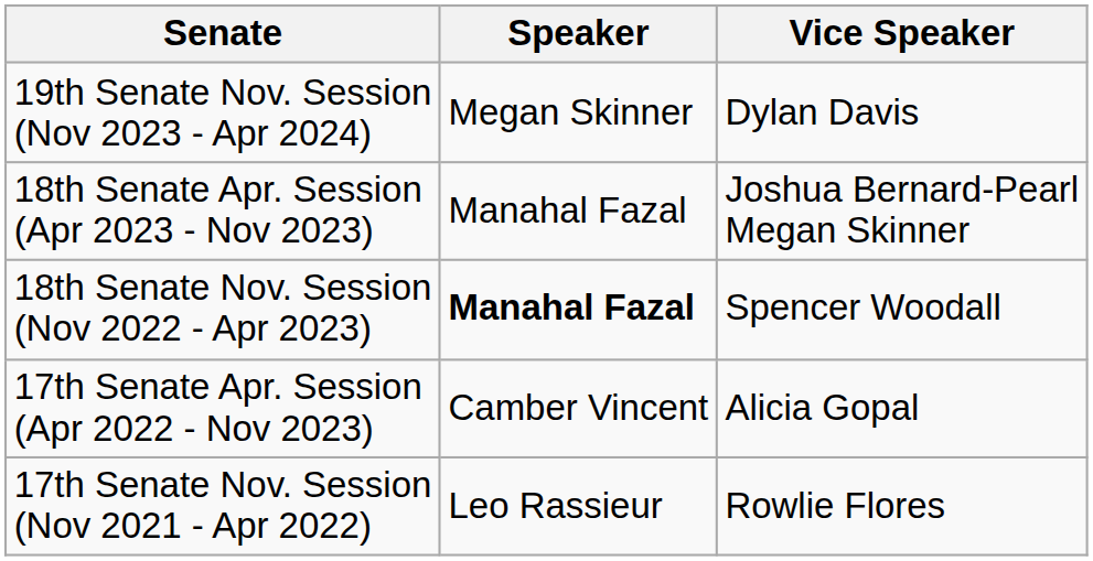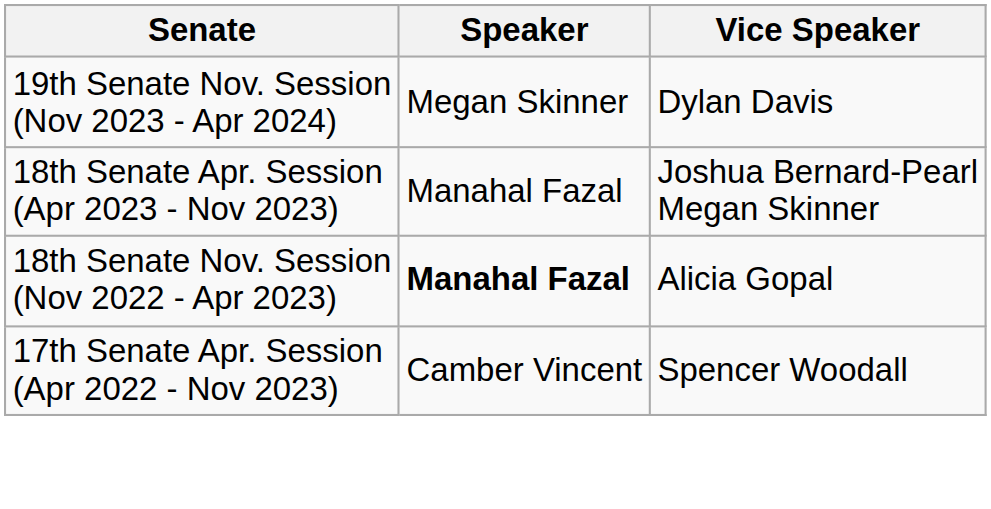18th Senate Nov. Session (Nov 2022 - Apr 2023) | Vice Speaker: Spencer Woodall -> Alicia Gopal
17th Senate Apr. Session (Apr 2022 - Nov 2023) | Vice Speaker: Alicia Gopal -> Spencer Woodall
- row: 17th Senate Nov. Session (Nov 2021 - Apr 2022) | Leo Rassieur | Rowlie Flores
